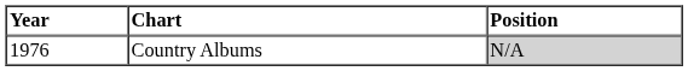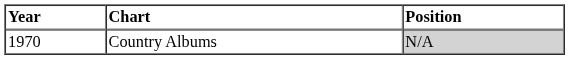Country Albums | Year: 1976 -> 1970
